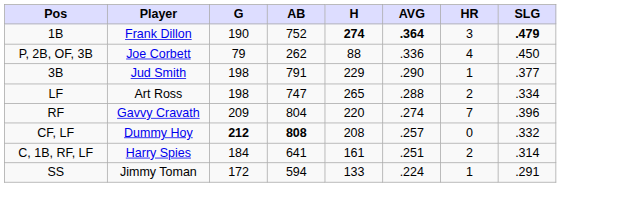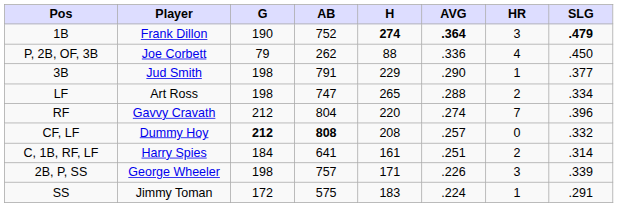RF | G: 209 -> 212
+ row: 2B, P, SS | George Wheeler | 198 | 757 | 171 | .226 | 3 | .339
SS | AB: 594 -> 575
SS | H: 133 -> 183
